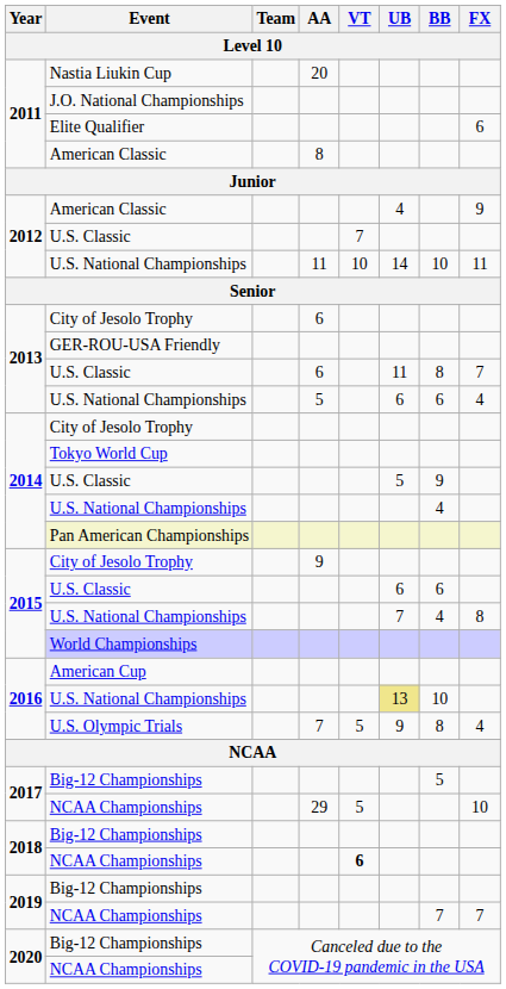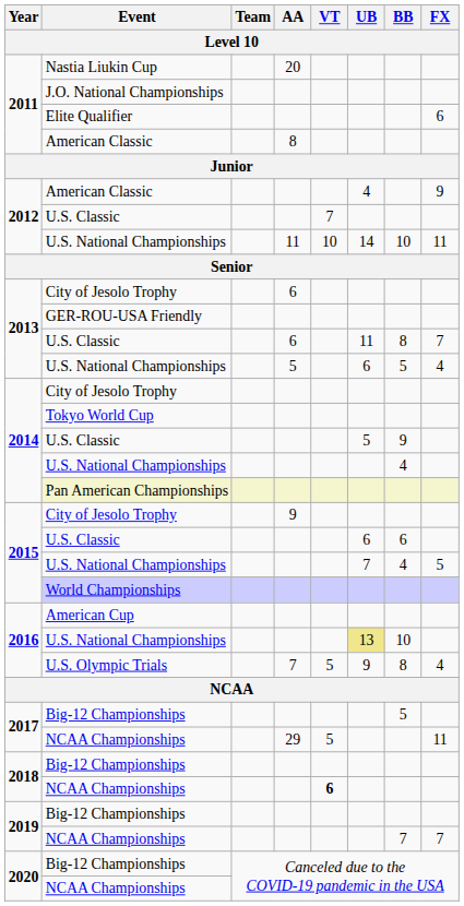2013 / U.S. National Championships | BB: 6 -> 5
2015 / U.S. National Championships | FX: 8 -> 5
2017 / NCAA Championships | FX: 10 -> 11
